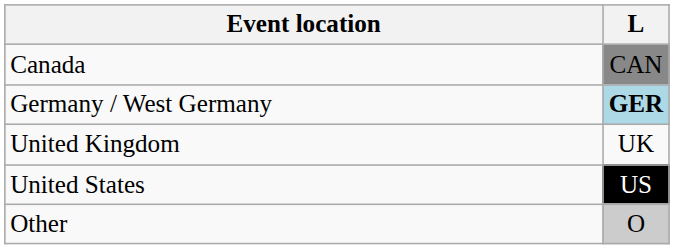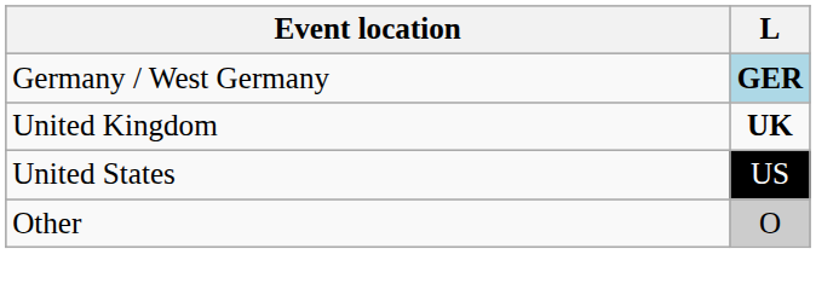- row: Canada | CAN
United Kingdom | L: normal -> bold
